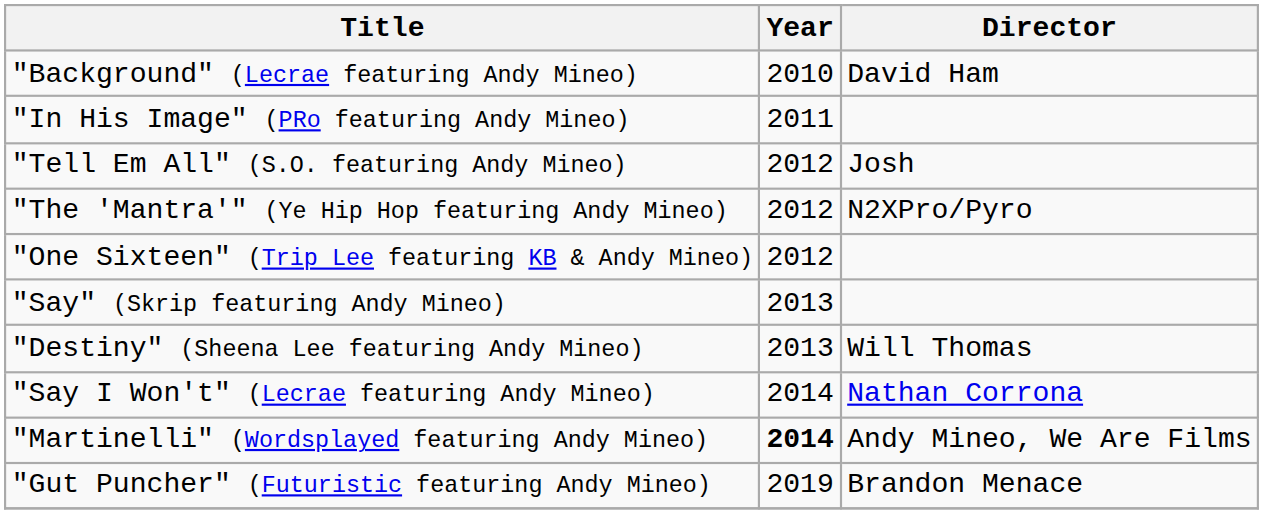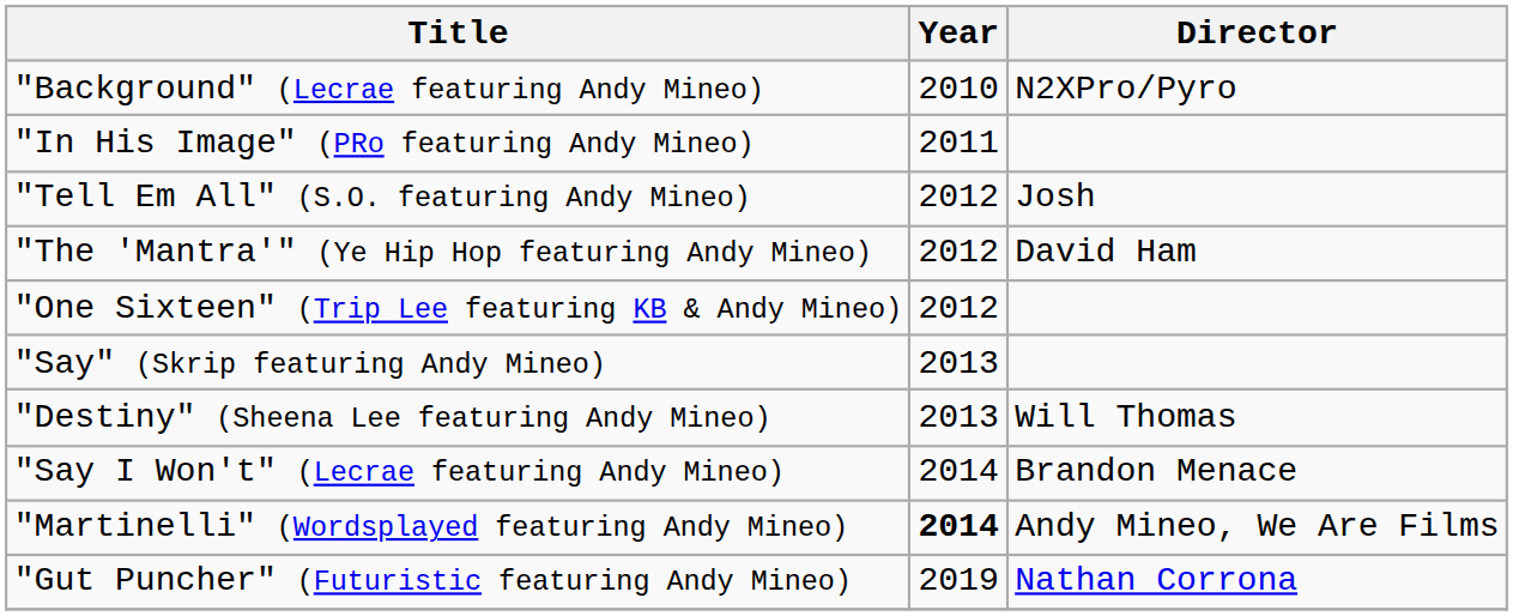"Background" (Lecrae featuring Andy Mineo) | Director: David Ham -> N2XPro/Pyro
"The 'Mantra'" (Ye Hip Hop featuring Andy Mineo) | Director: N2XPro/Pyro -> David Ham
"Say I Won't" (Lecrae featuring Andy Mineo) | Director: Nathan Corrona -> Brandon Menace
"Gut Puncher" (Futuristic featuring Andy Mineo) | Director: Brandon Menace -> Nathan Corrona
